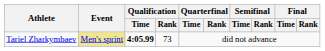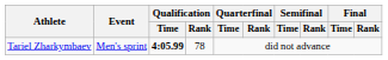Tariel Zharkymbaev | Event: khaki background -> no background
Tariel Zharkymbaev | Qualification / Rank: 73 -> 78
